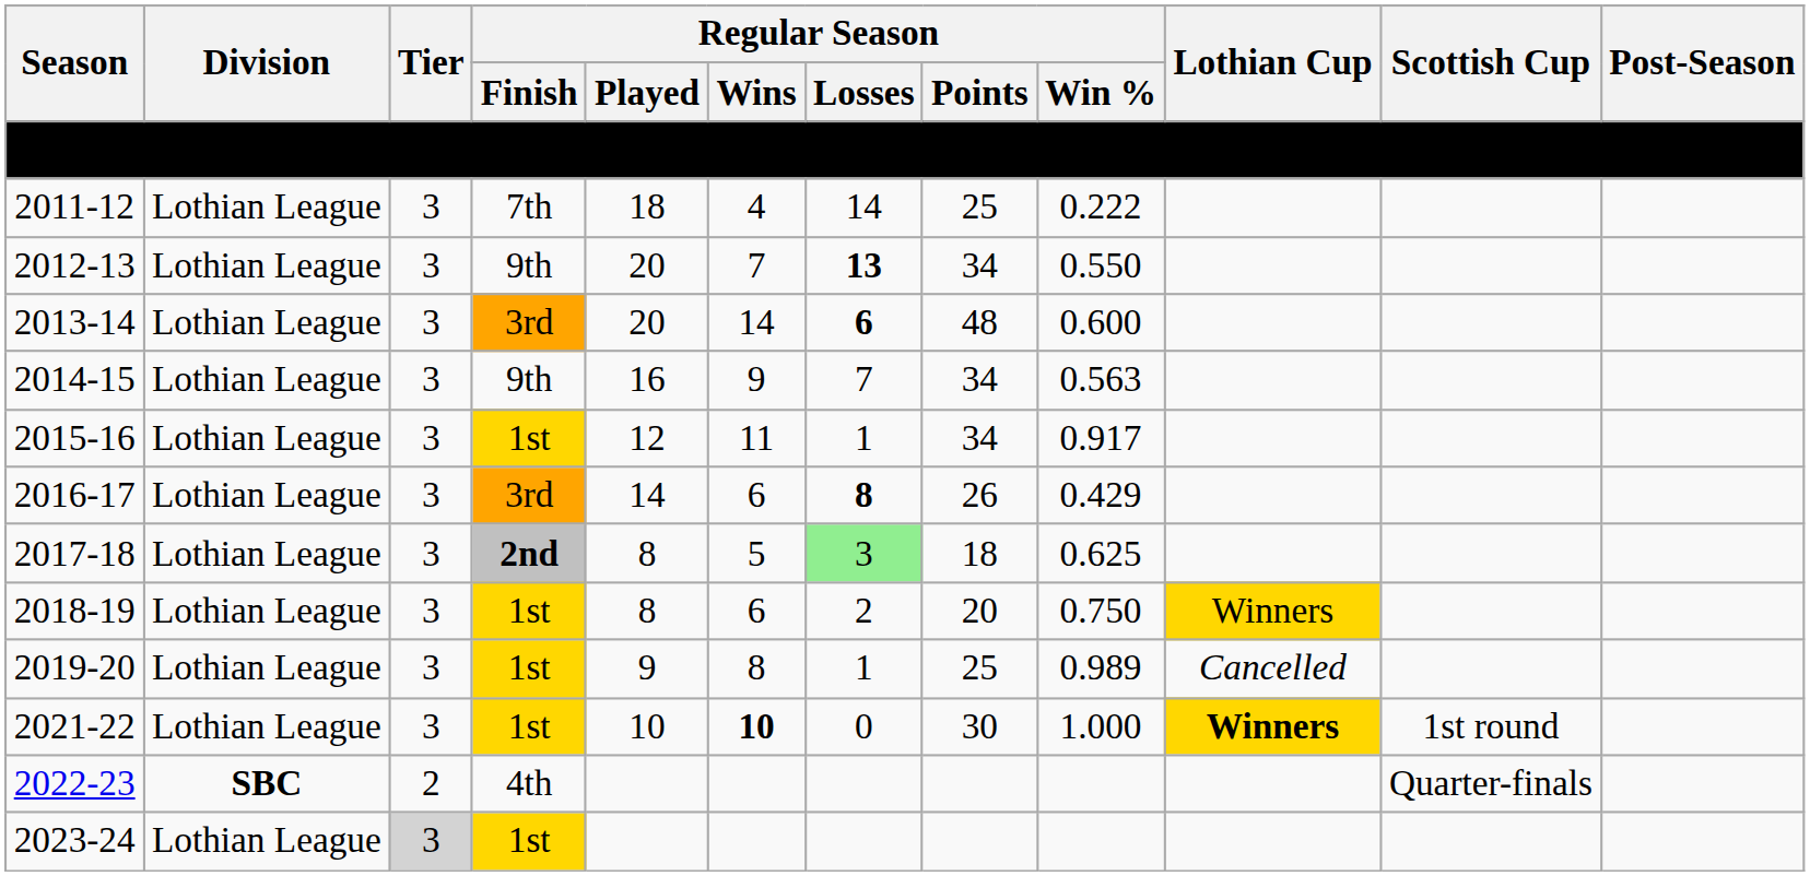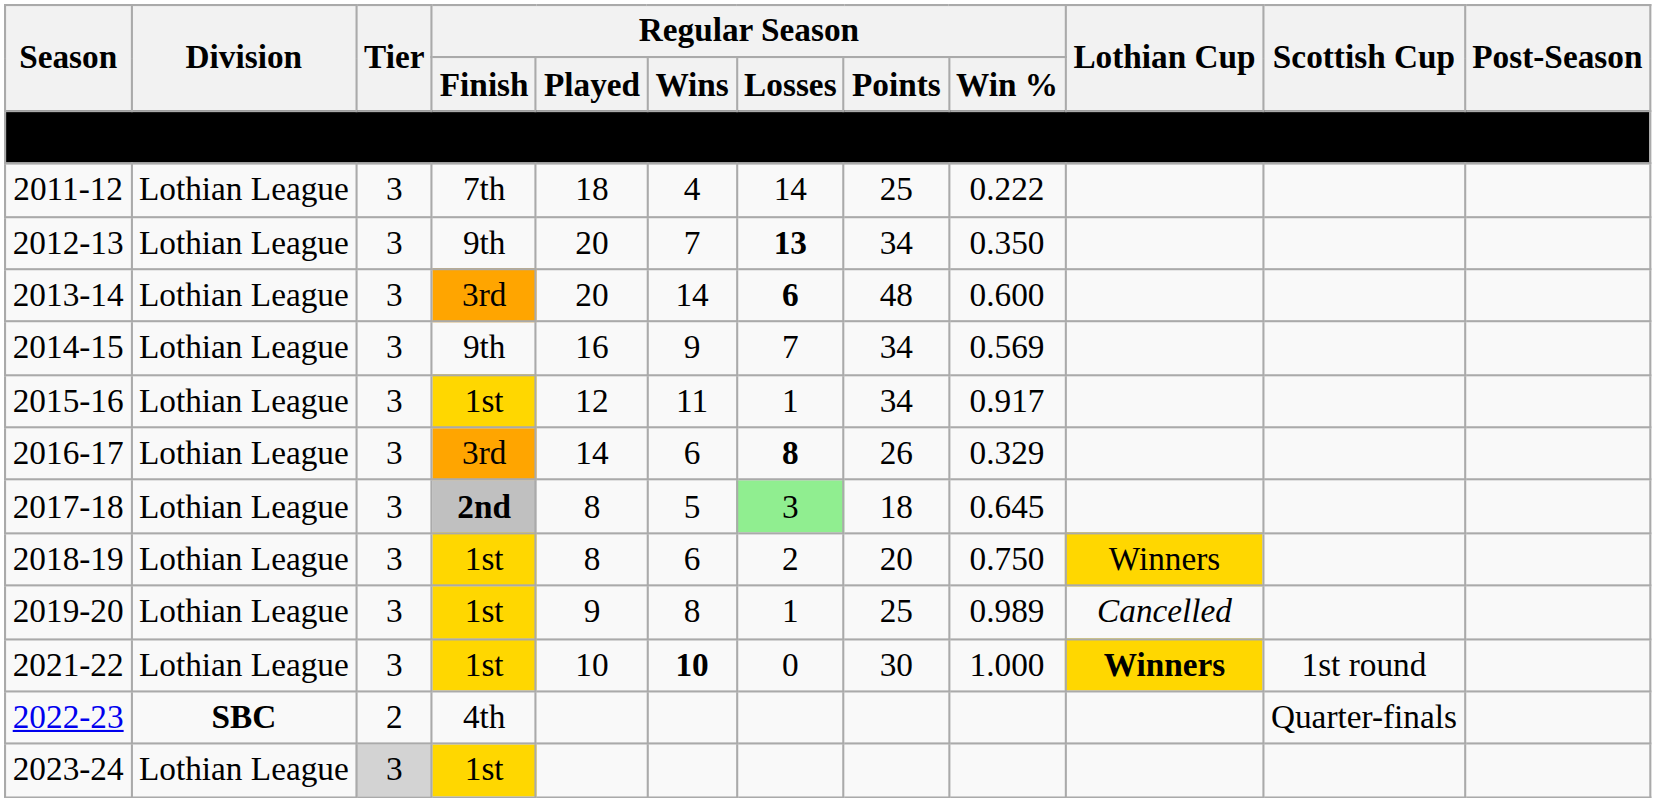2012-13 | Regular Season / Win %: 0.550 -> 0.350
2014-15 | Regular Season / Win %: 0.563 -> 0.569
2016-17 | Regular Season / Win %: 0.429 -> 0.329
2017-18 | Regular Season / Win %: 0.625 -> 0.645
